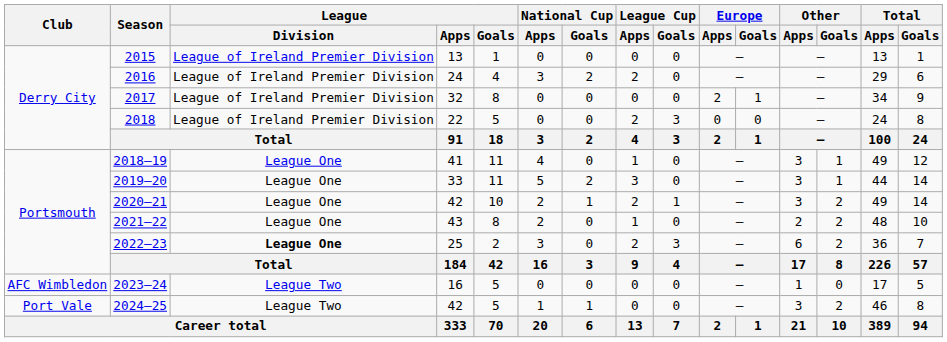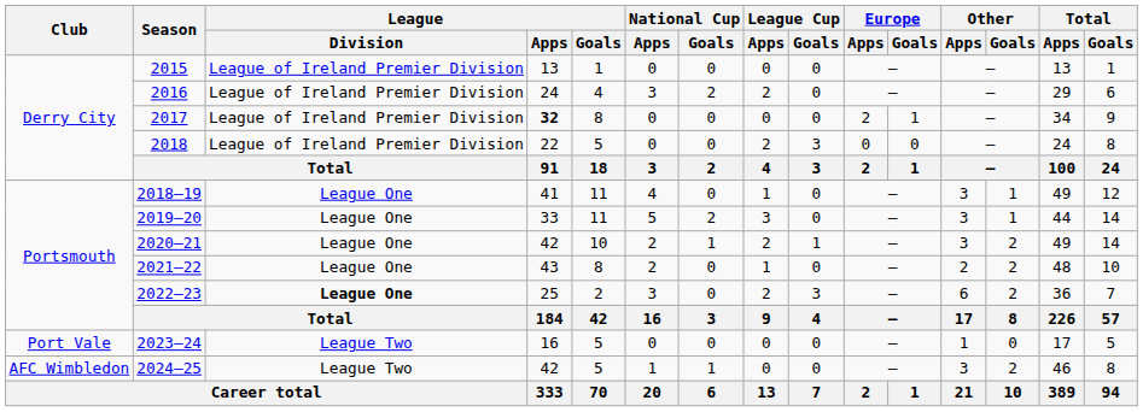2017 | League / Apps: normal -> bold
2023–24 | Club: AFC Wimbledon -> Port Vale
2024–25 | Club: Port Vale -> AFC Wimbledon
